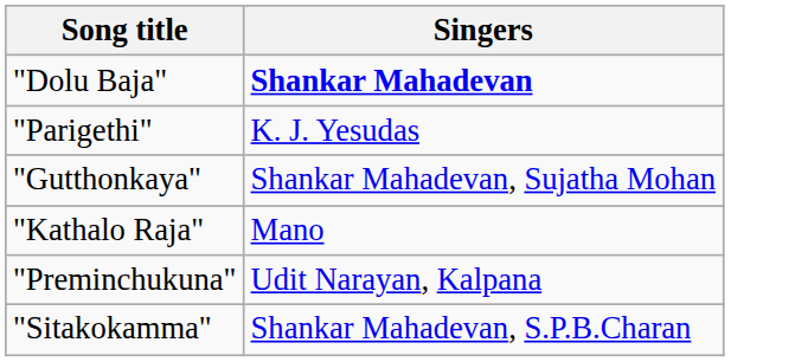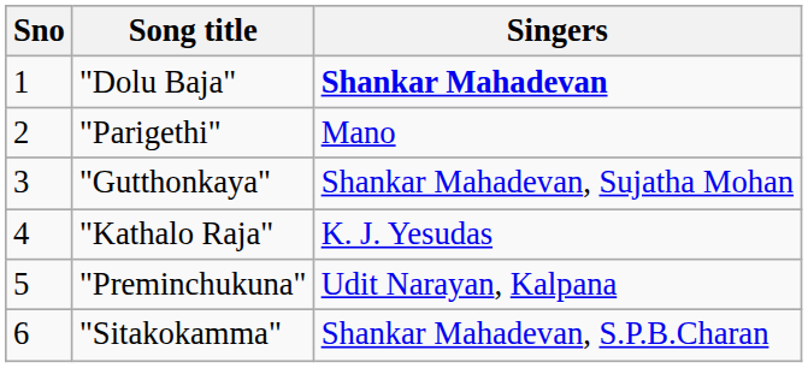+ column: Sno | 1 | 2 | 3 | 4 | 5 | 6
"Parigethi" | Singers: K. J. Yesudas -> Mano
"Kathalo Raja" | Singers: Mano -> K. J. Yesudas
